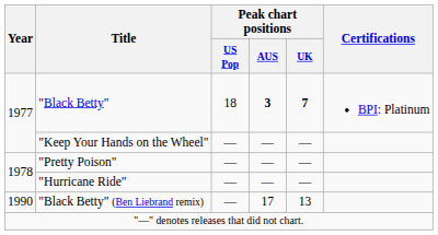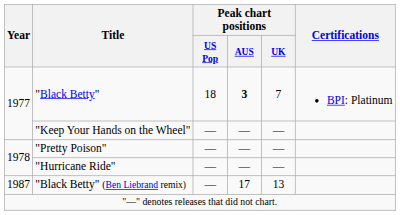"Black Betty" | Peak chart positions / UK: bold -> normal
"Black Betty" (Ben Liebrand remix) | Year: 1990 -> 1987
